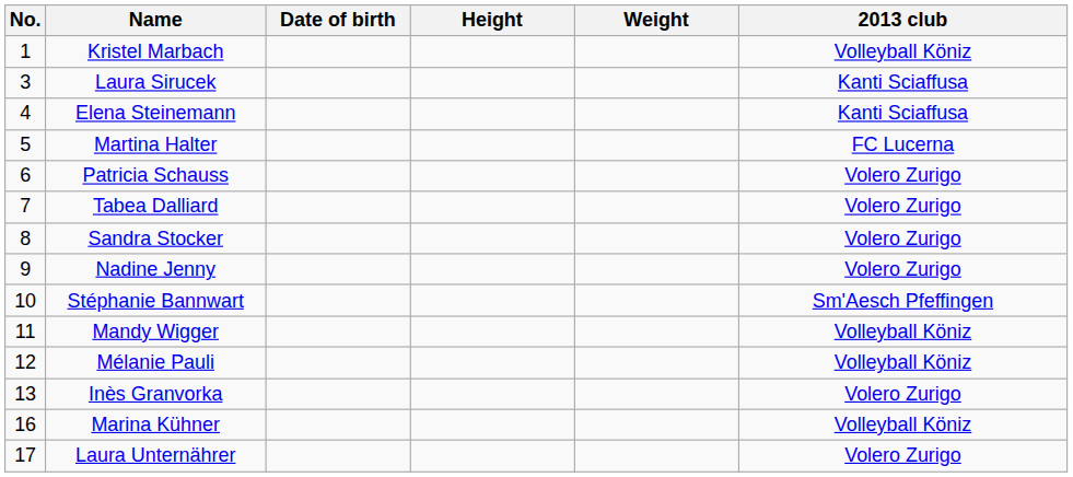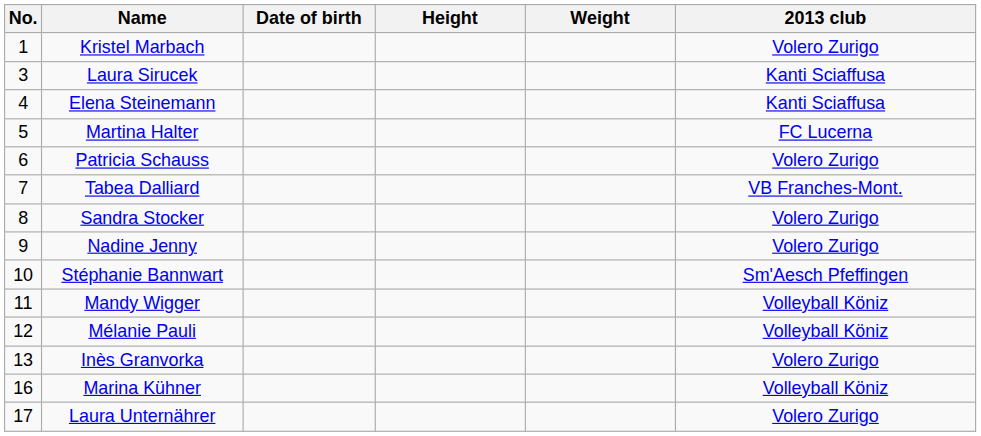Kristel Marbach | 2013 club: Volleyball Köniz -> Volero Zurigo
Tabea Dalliard | 2013 club: Volero Zurigo -> VB Franches-Mont.
